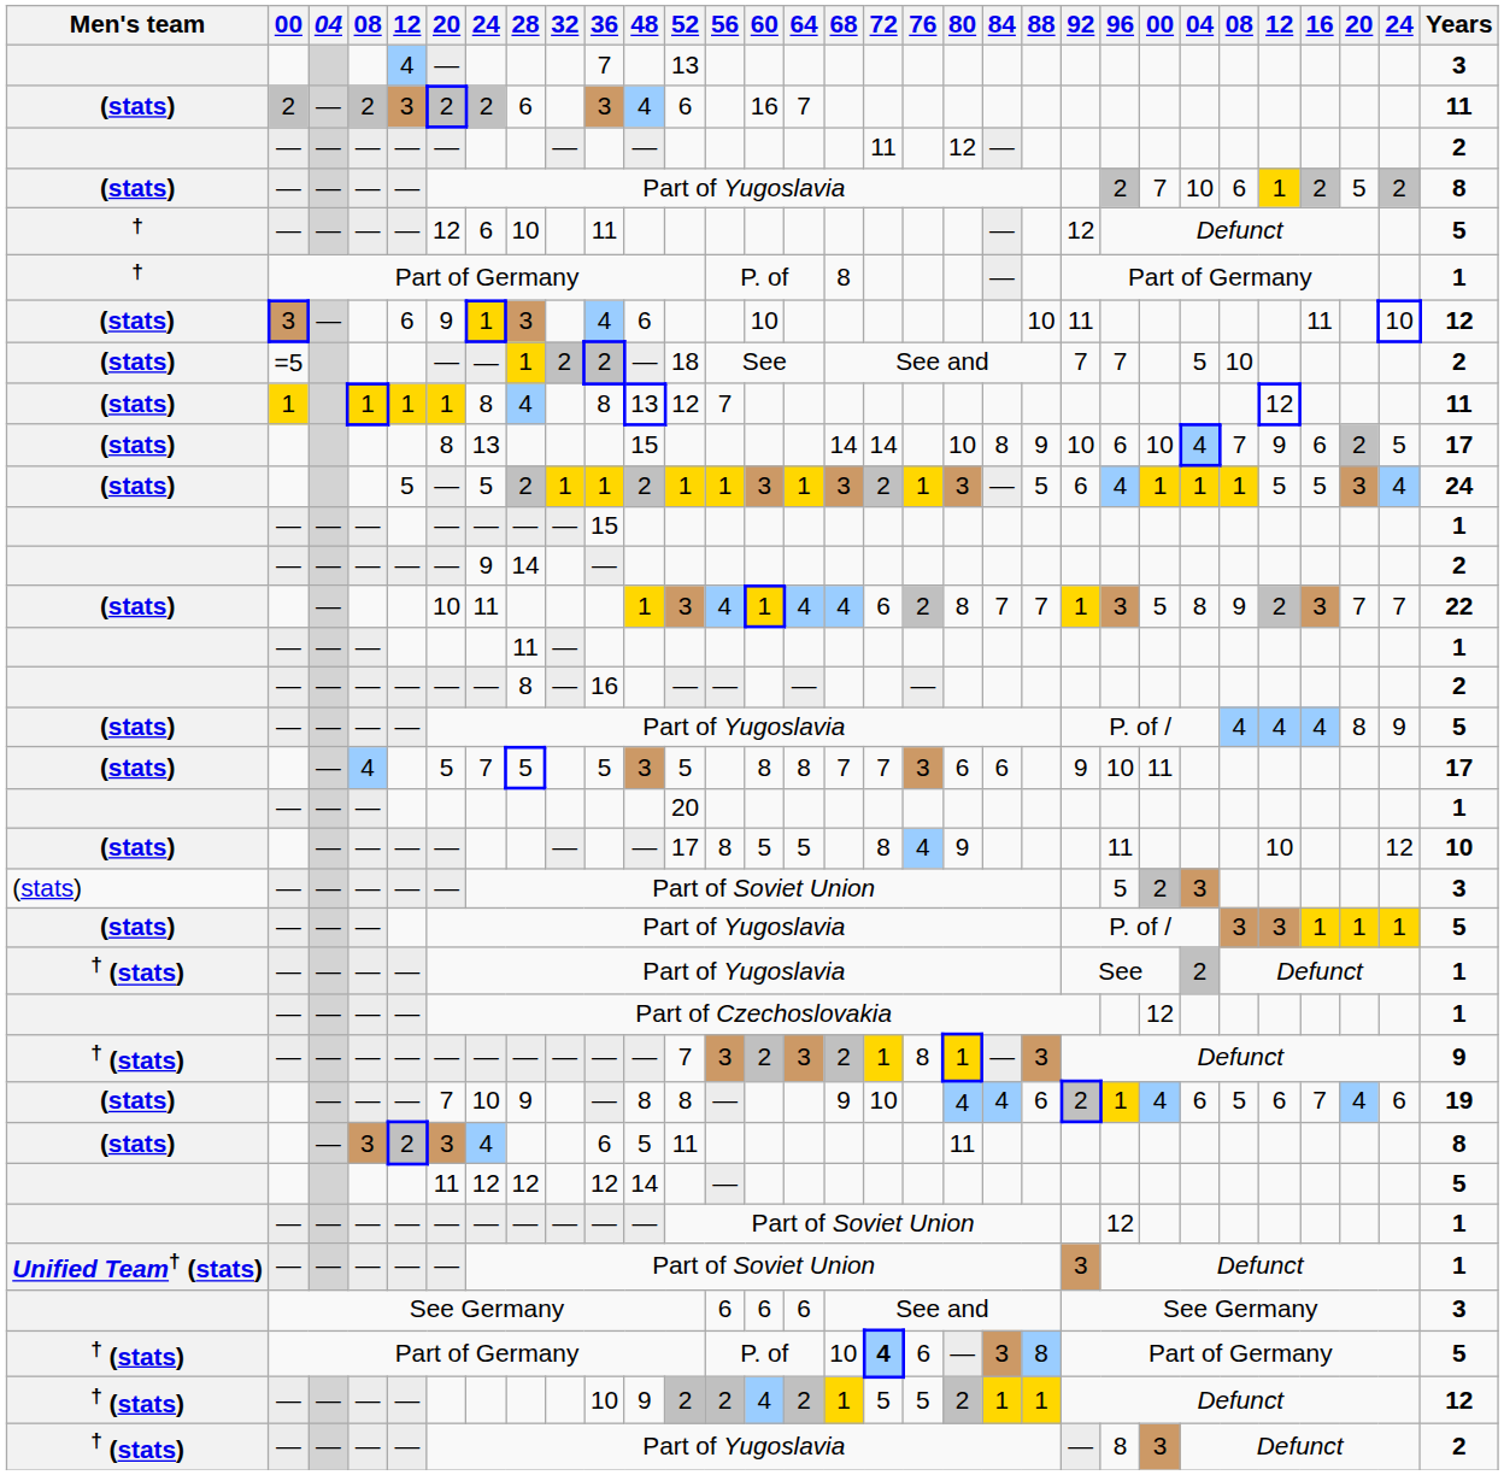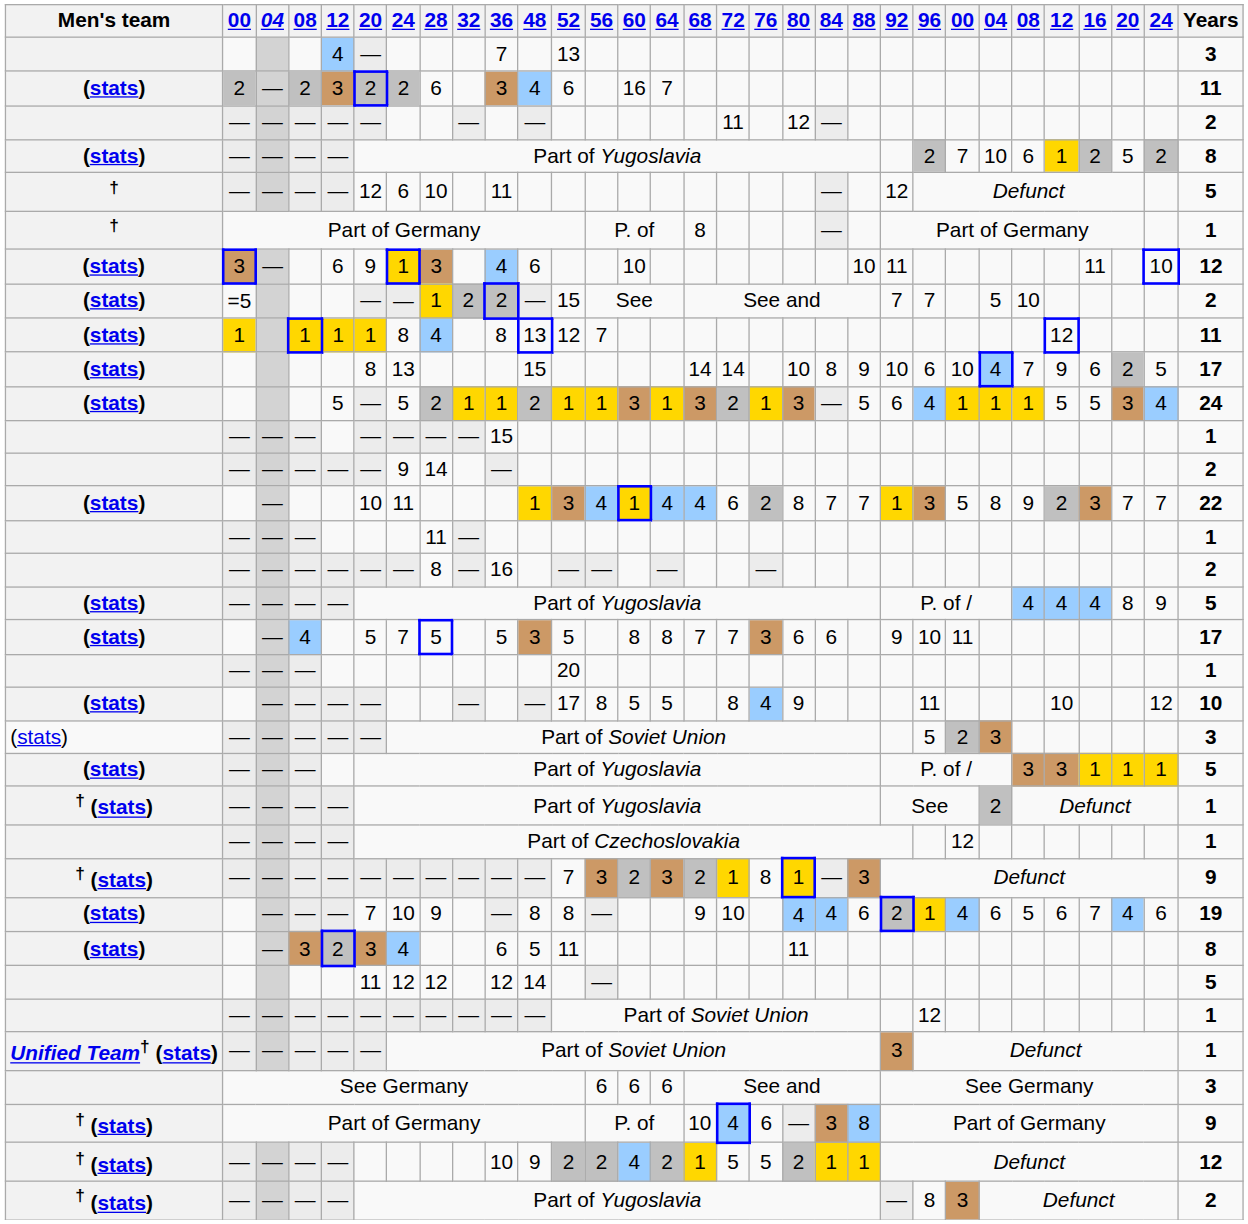=5 | 52: 18 -> 15
† (stats) / Part of Germany | 72: bold -> normal
† (stats) / Part of Germany | Years: 5 -> 9
